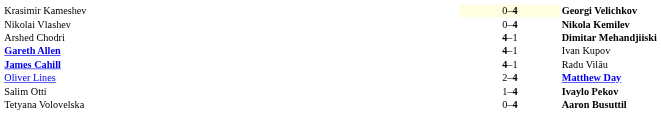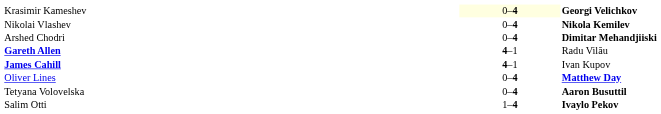Arshed Chodri | column 2: 4–1 -> 0–4
Gareth Allen | column 3: Ivan Kupov -> Radu Vilău
James Cahill | column 3: Radu Vilău -> Ivan Kupov
Oliver Lines | column 2: 2–4 -> 0–4
rows swapped: Salim Otti <-> Tetyana Volovelska
